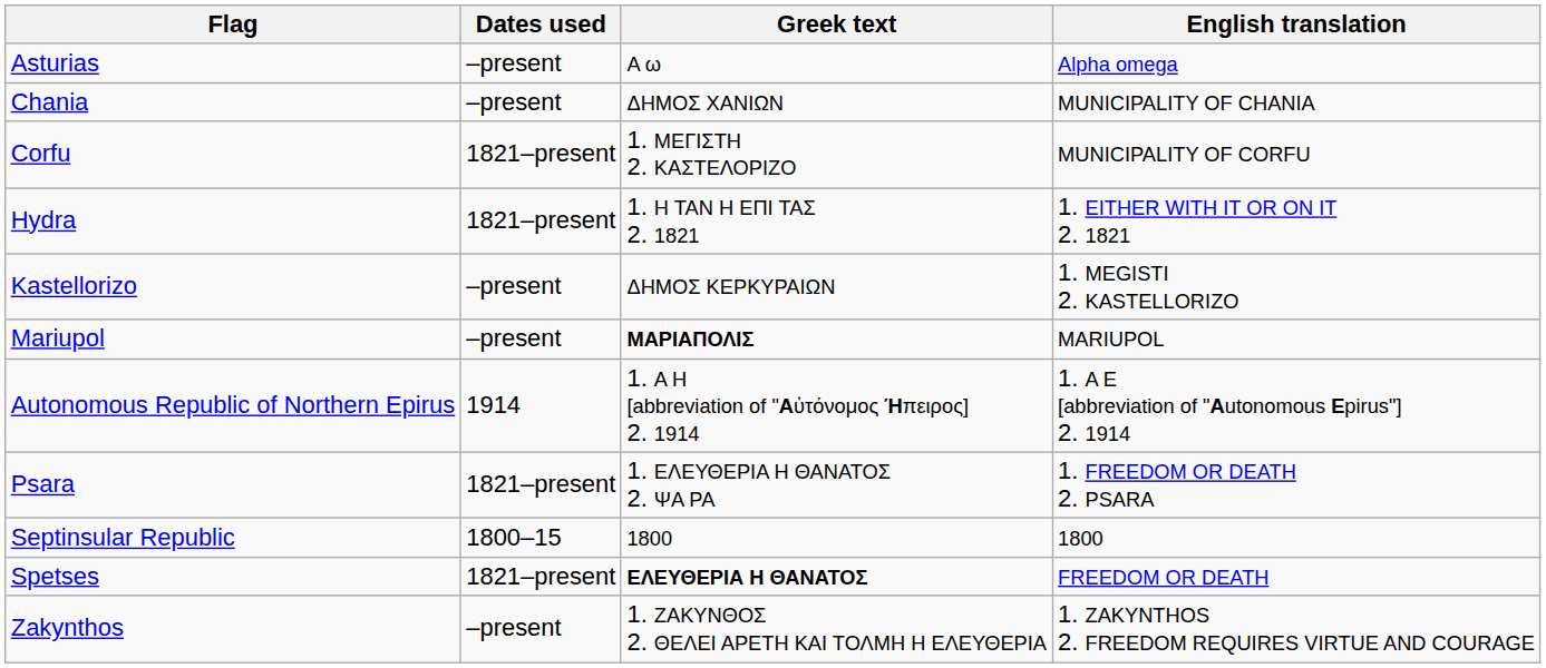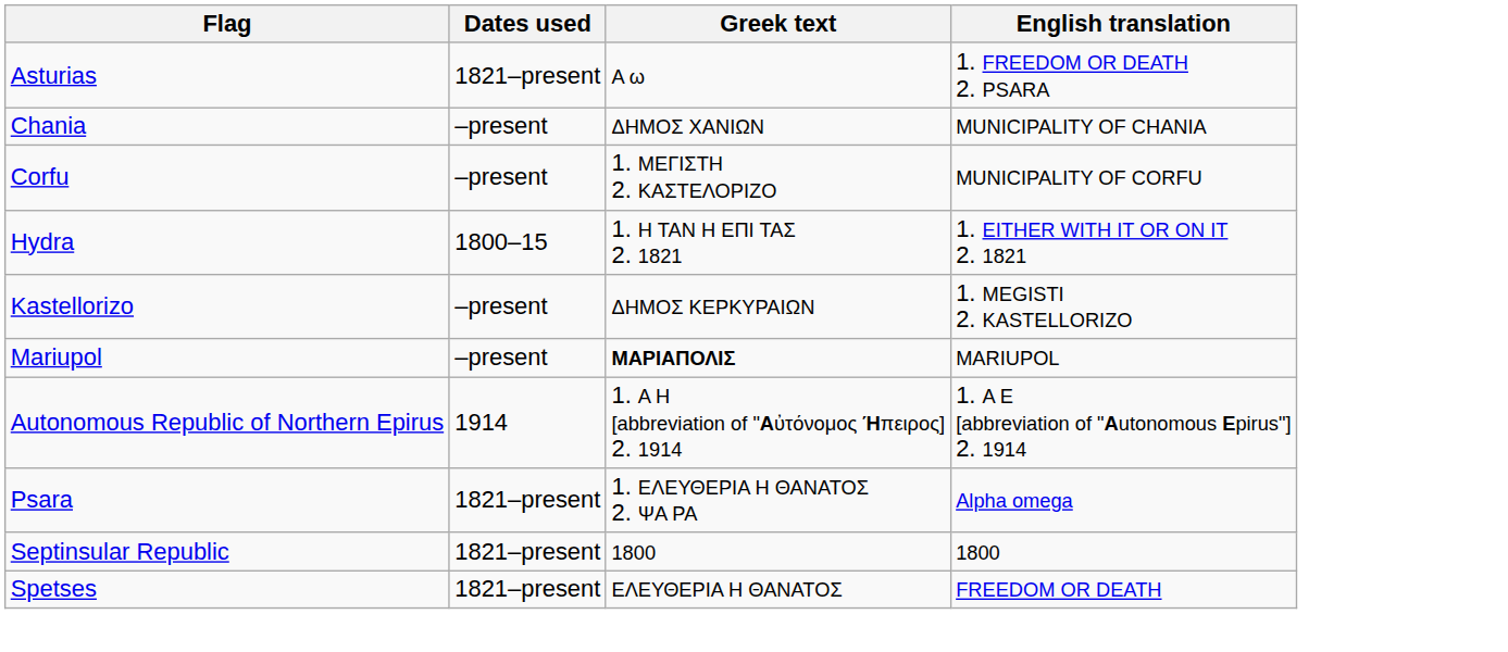Asturias | Dates used: –present -> 1821–present
Asturias | English translation: Alpha omega -> 1. FREEDOM OR DEATH 2. PSARA
Corfu | Dates used: 1821–present -> –present
Hydra | Dates used: 1821–present -> 1800–15
Psara | English translation: 1. FREEDOM OR DEATH 2. PSARA -> Alpha omega
Septinsular Republic | Dates used: 1800–15 -> 1821–present
Spetses | Greek text: bold -> normal
- row: Zakynthos | –present | 1. ΖΑΚΥΝΘΟΣ 2. ΘΕΛΕΙ ΑΡΕΤΗ ΚΑΙ ΤΟΛΜΗ Η ΕΛΕΥΘΕΡΙΑ | 1. ZAKYNTHOS 2. FREEDOM REQUIRES VIRTUE AND COURAGE
